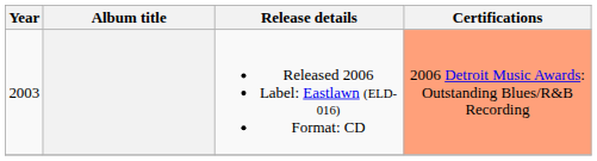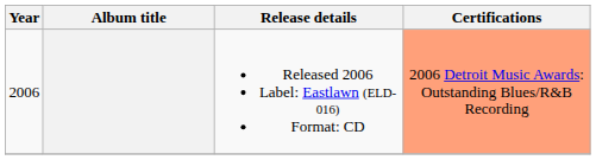Released 2006 Label: Eastlawn (ELD-016) Format: CD | Year: 2003 -> 2006
